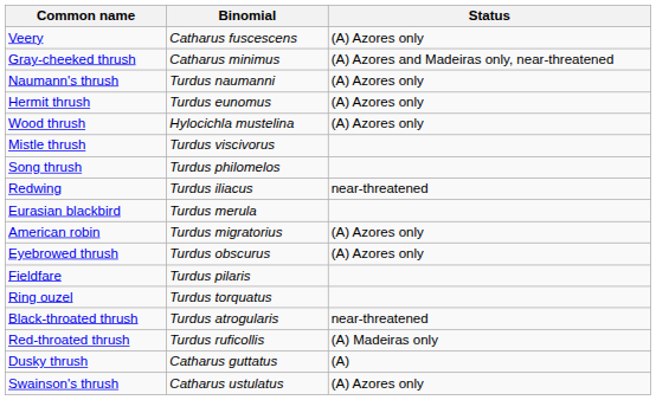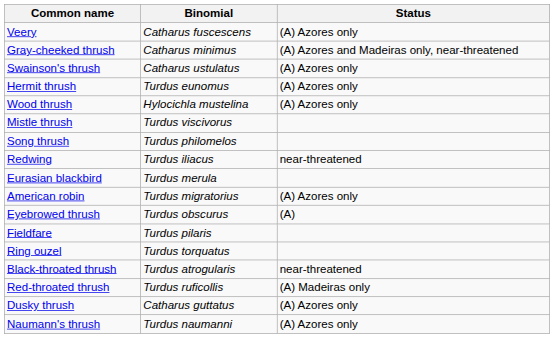rows swapped: Swainson's thrush <-> Naumann's thrush
Eyebrowed thrush | Status: (A) Azores only -> (A)
Dusky thrush | Status: (A) -> (A) Azores only
